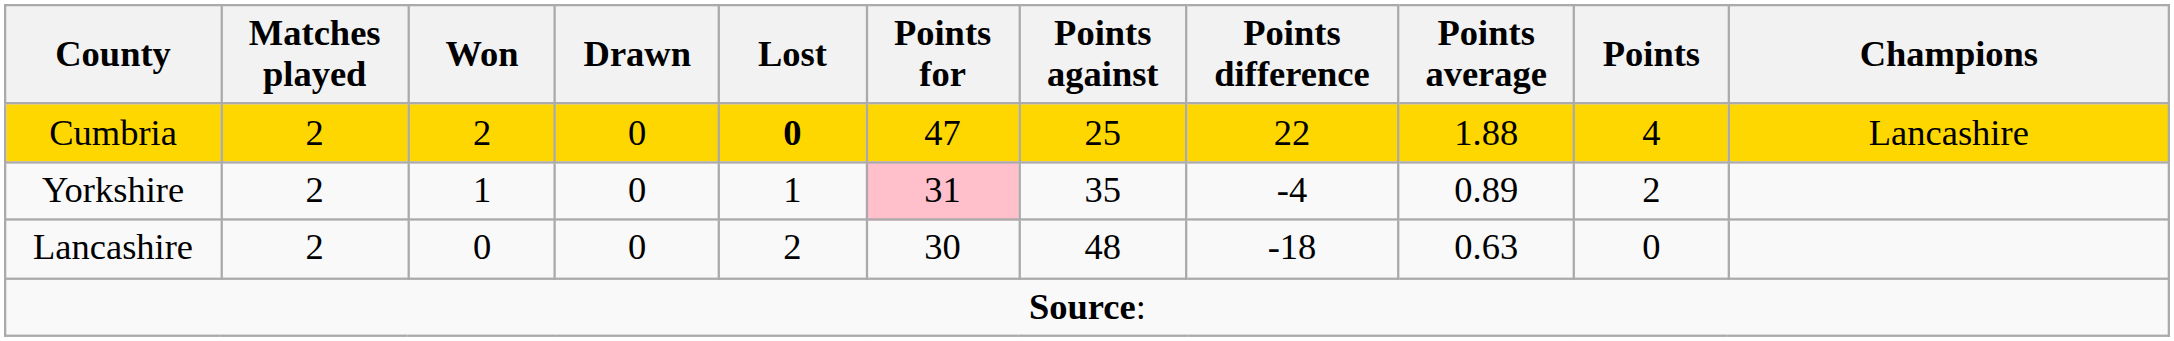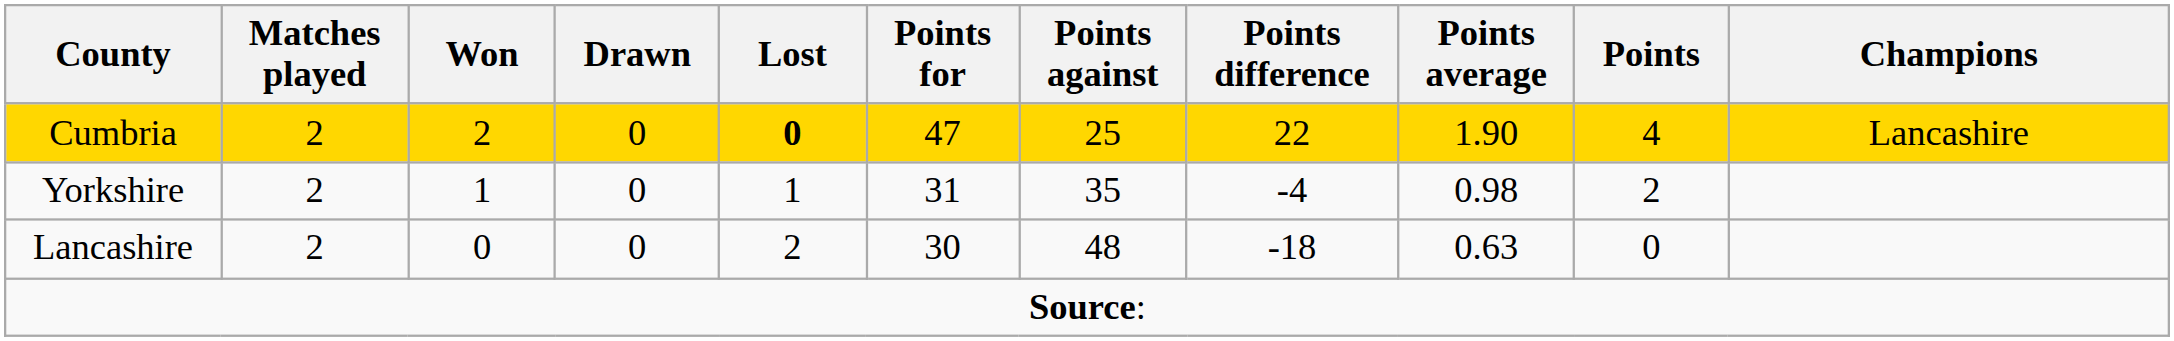Cumbria | Points average: 1.88 -> 1.90
Yorkshire | Points for: pink background -> no background
Yorkshire | Points average: 0.89 -> 0.98
